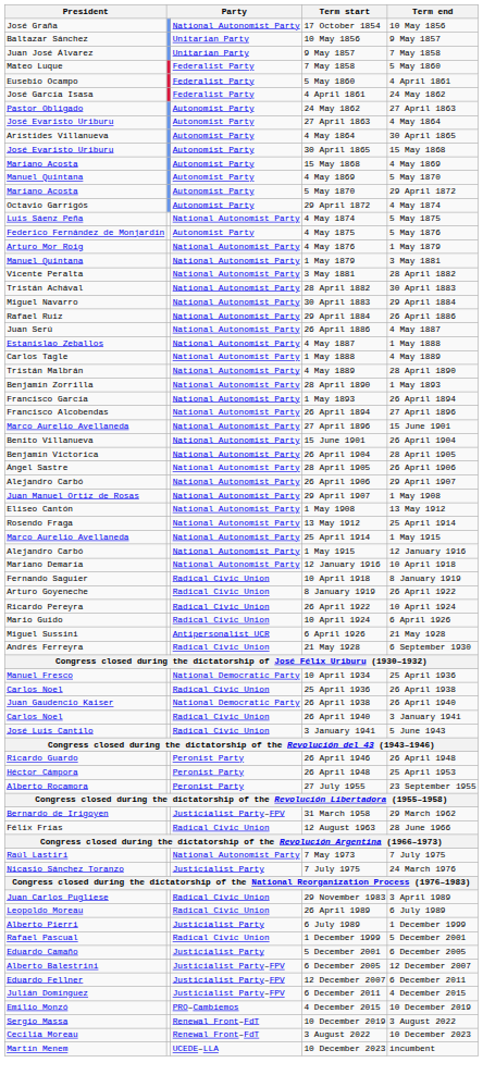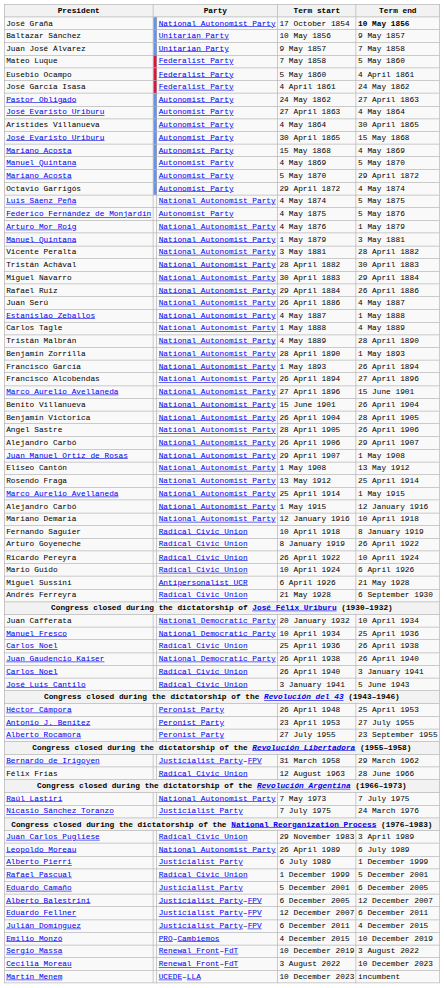17 October 1854 | Term end: normal -> bold
+ row: Juan Cafferata | National Democratic Party | 20 January 1932 | 10 April 1934
- row: Ricardo Guardo | Peronist Party | 26 April 1946 | 26 April 1948
+ row: Antonio J. Benítez | Peronist Party | 23 April 1953 | 27 July 1955
26 April 1989 | column 3: Radical Civic Union -> National Autonomist Party
